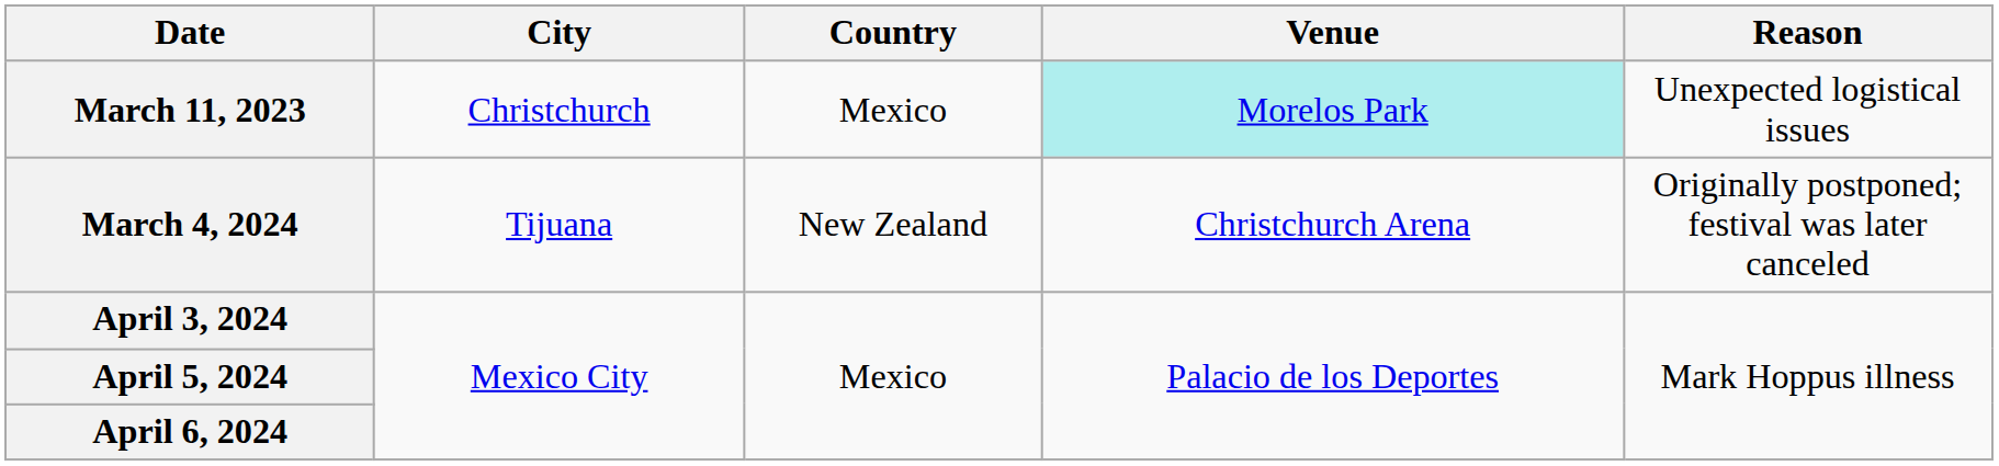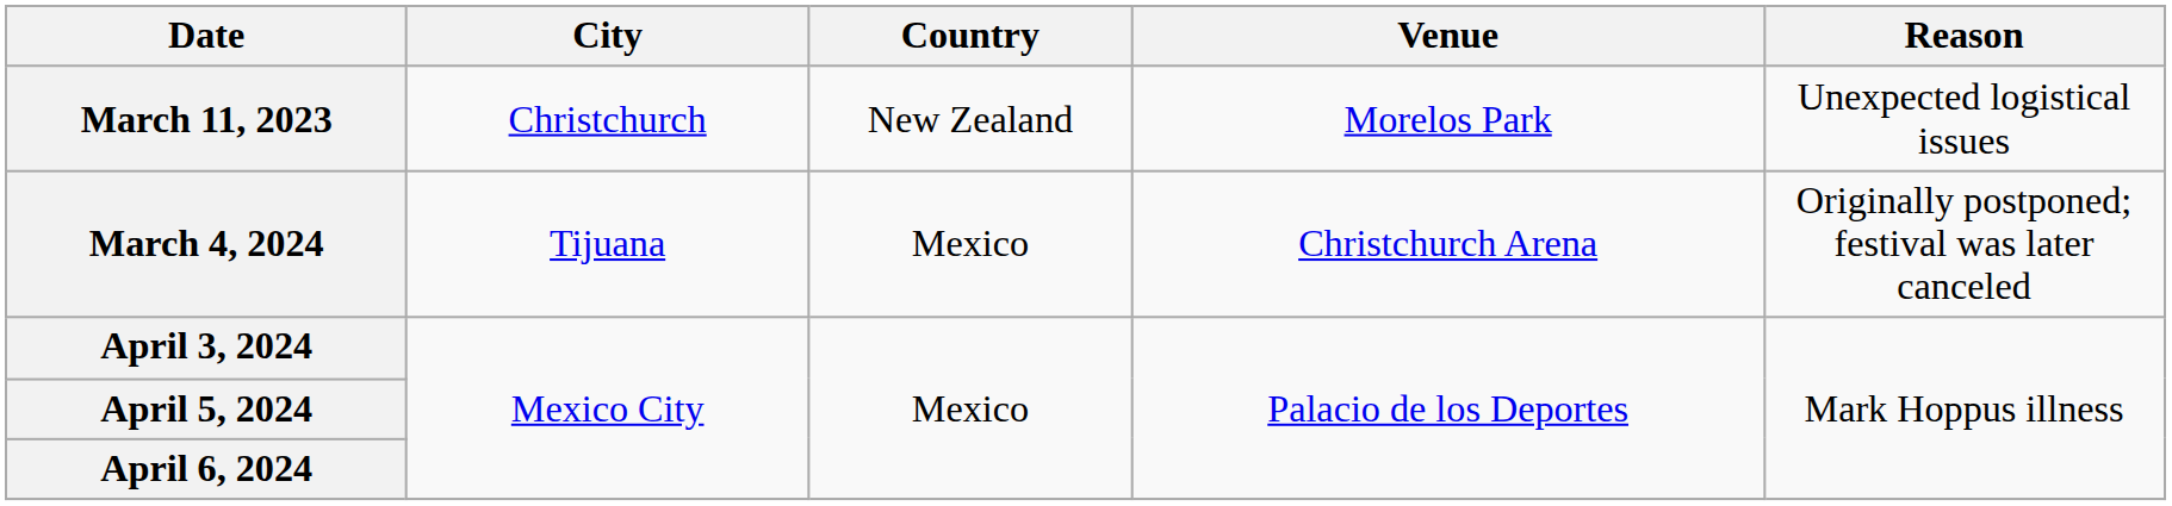March 11, 2023 | Country: Mexico -> New Zealand
March 11, 2023 | Venue: paleturquoise background -> no background
March 4, 2024 | Country: New Zealand -> Mexico
